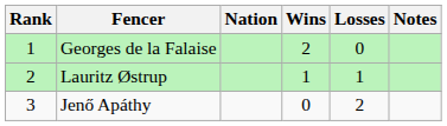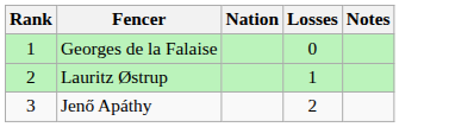- column: Wins | 2 | 1 | 0
